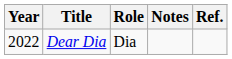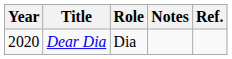Dear Dia | Year: 2022 -> 2020
